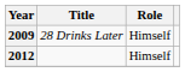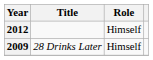rows swapped: 2009 <-> 2012
